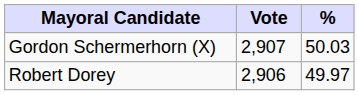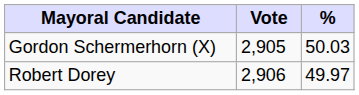Gordon Schermerhorn (X) | Vote: 2,907 -> 2,905
